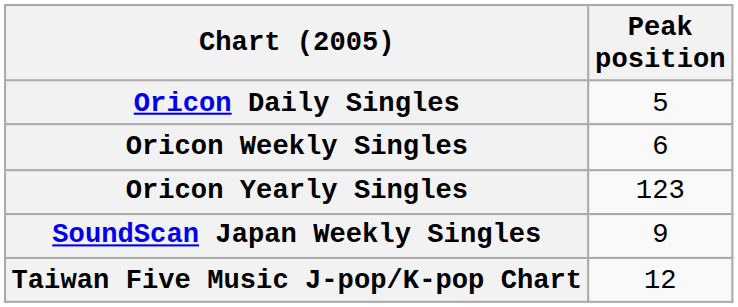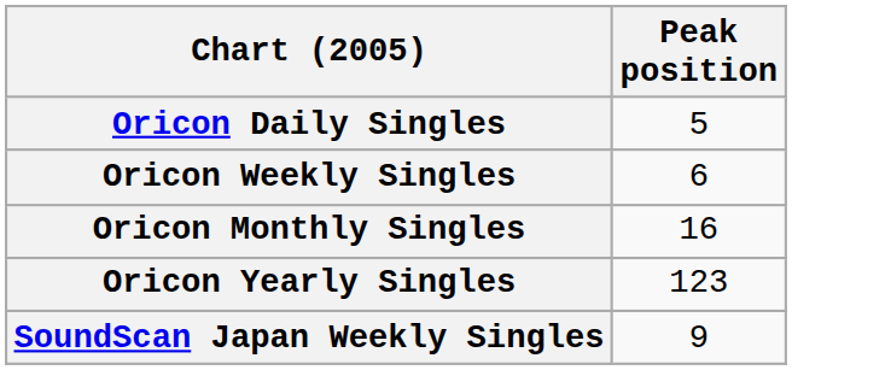+ row: Oricon Monthly Singles | 16
- row: Taiwan Five Music J-pop/K-pop Chart | 12
